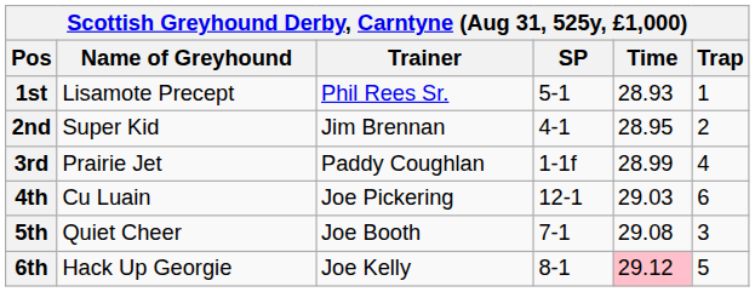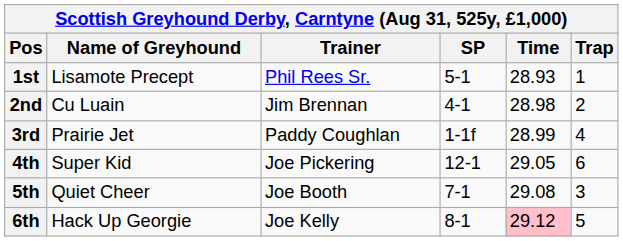2nd | Name of Greyhound: Super Kid -> Cu Luain
2nd | Time: 28.95 -> 28.98
4th | Name of Greyhound: Cu Luain -> Super Kid
4th | Time: 29.03 -> 29.05
